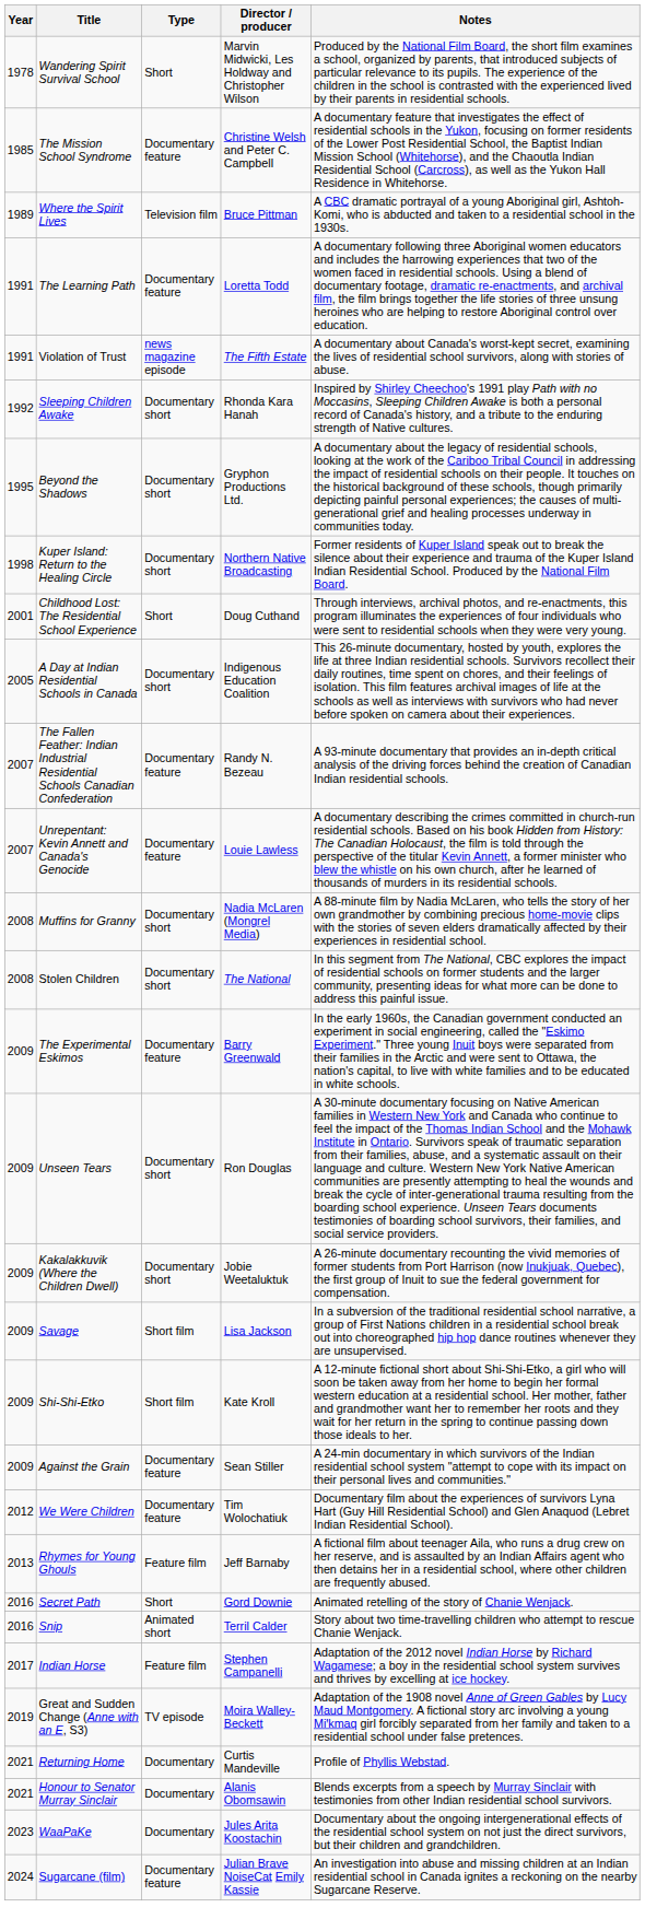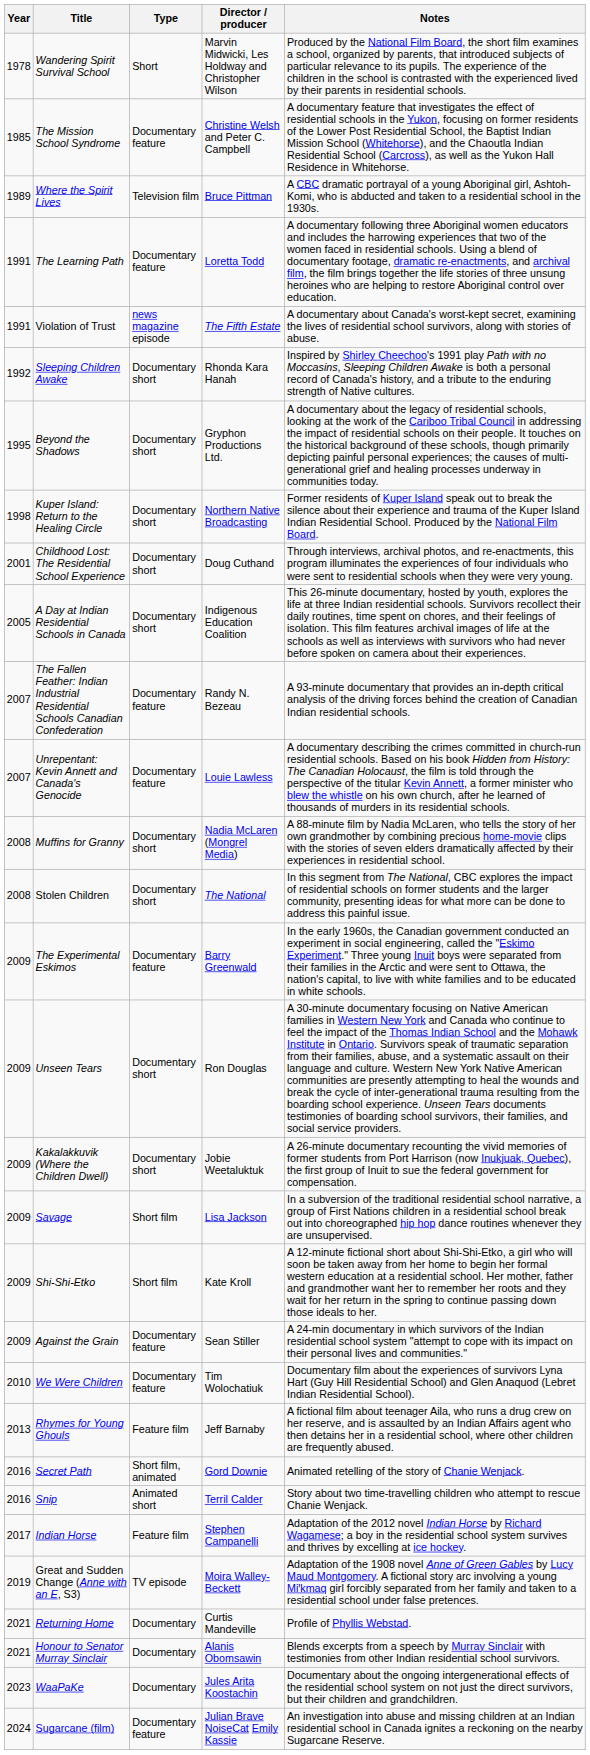Childhood Lost: The Residential School Experience | Type: Short -> Documentary short
We Were Children | Year: 2012 -> 2010
Secret Path | Type: Short -> Short film, animated
